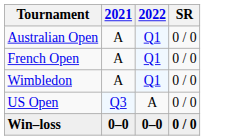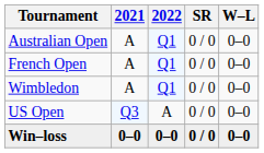+ column: W–L | 0–0 | 0–0 | 0–0 | 0–0 | 0–0
